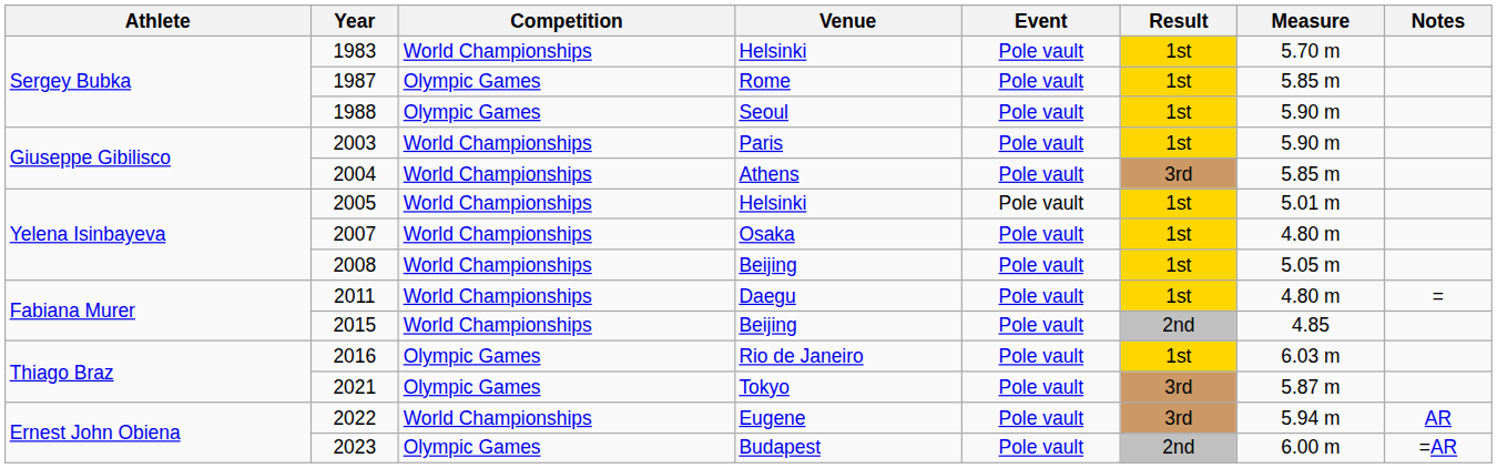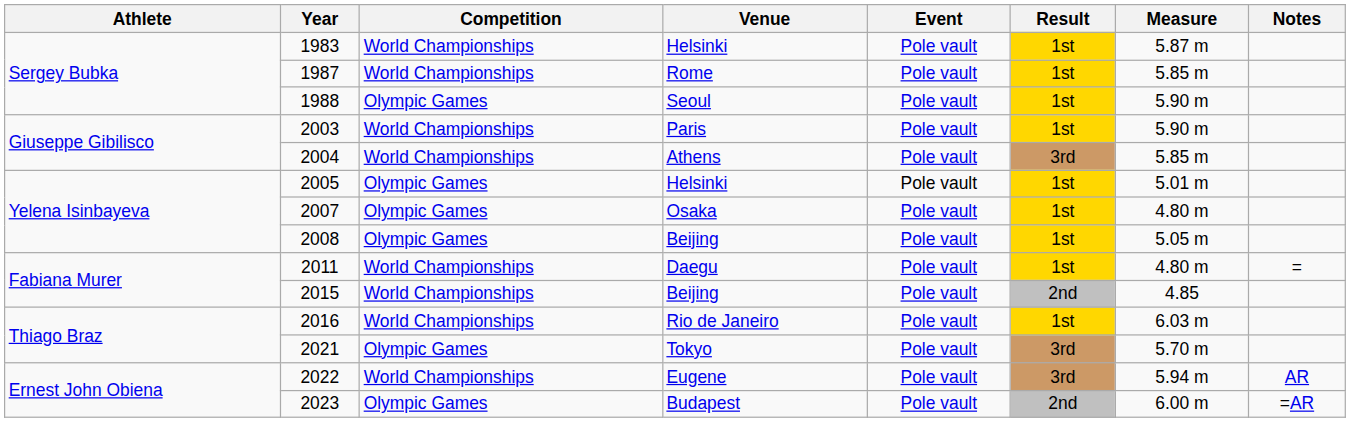1983 | Measure: 5.70 m -> 5.87 m
1987 | Competition: Olympic Games -> World Championships
2005 | Competition: World Championships -> Olympic Games
2007 | Competition: World Championships -> Olympic Games
2008 | Competition: World Championships -> Olympic Games
2016 | Competition: Olympic Games -> World Championships
2021 | Measure: 5.87 m -> 5.70 m
